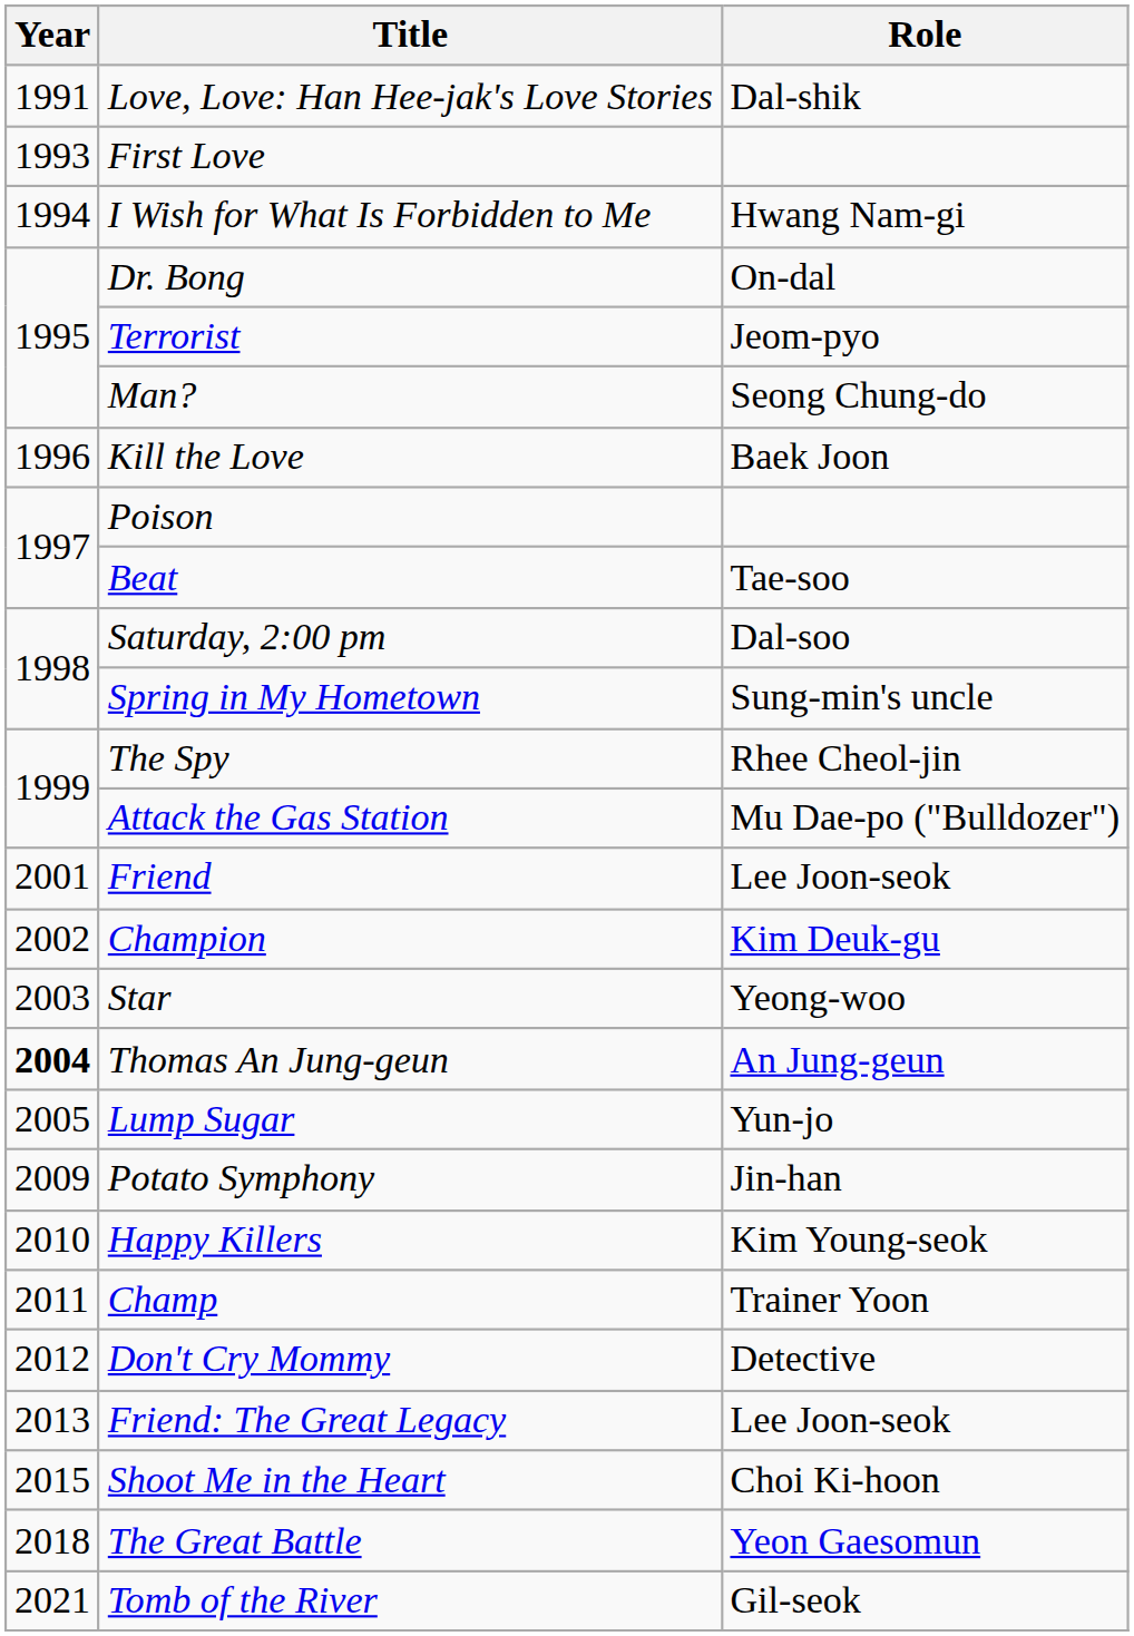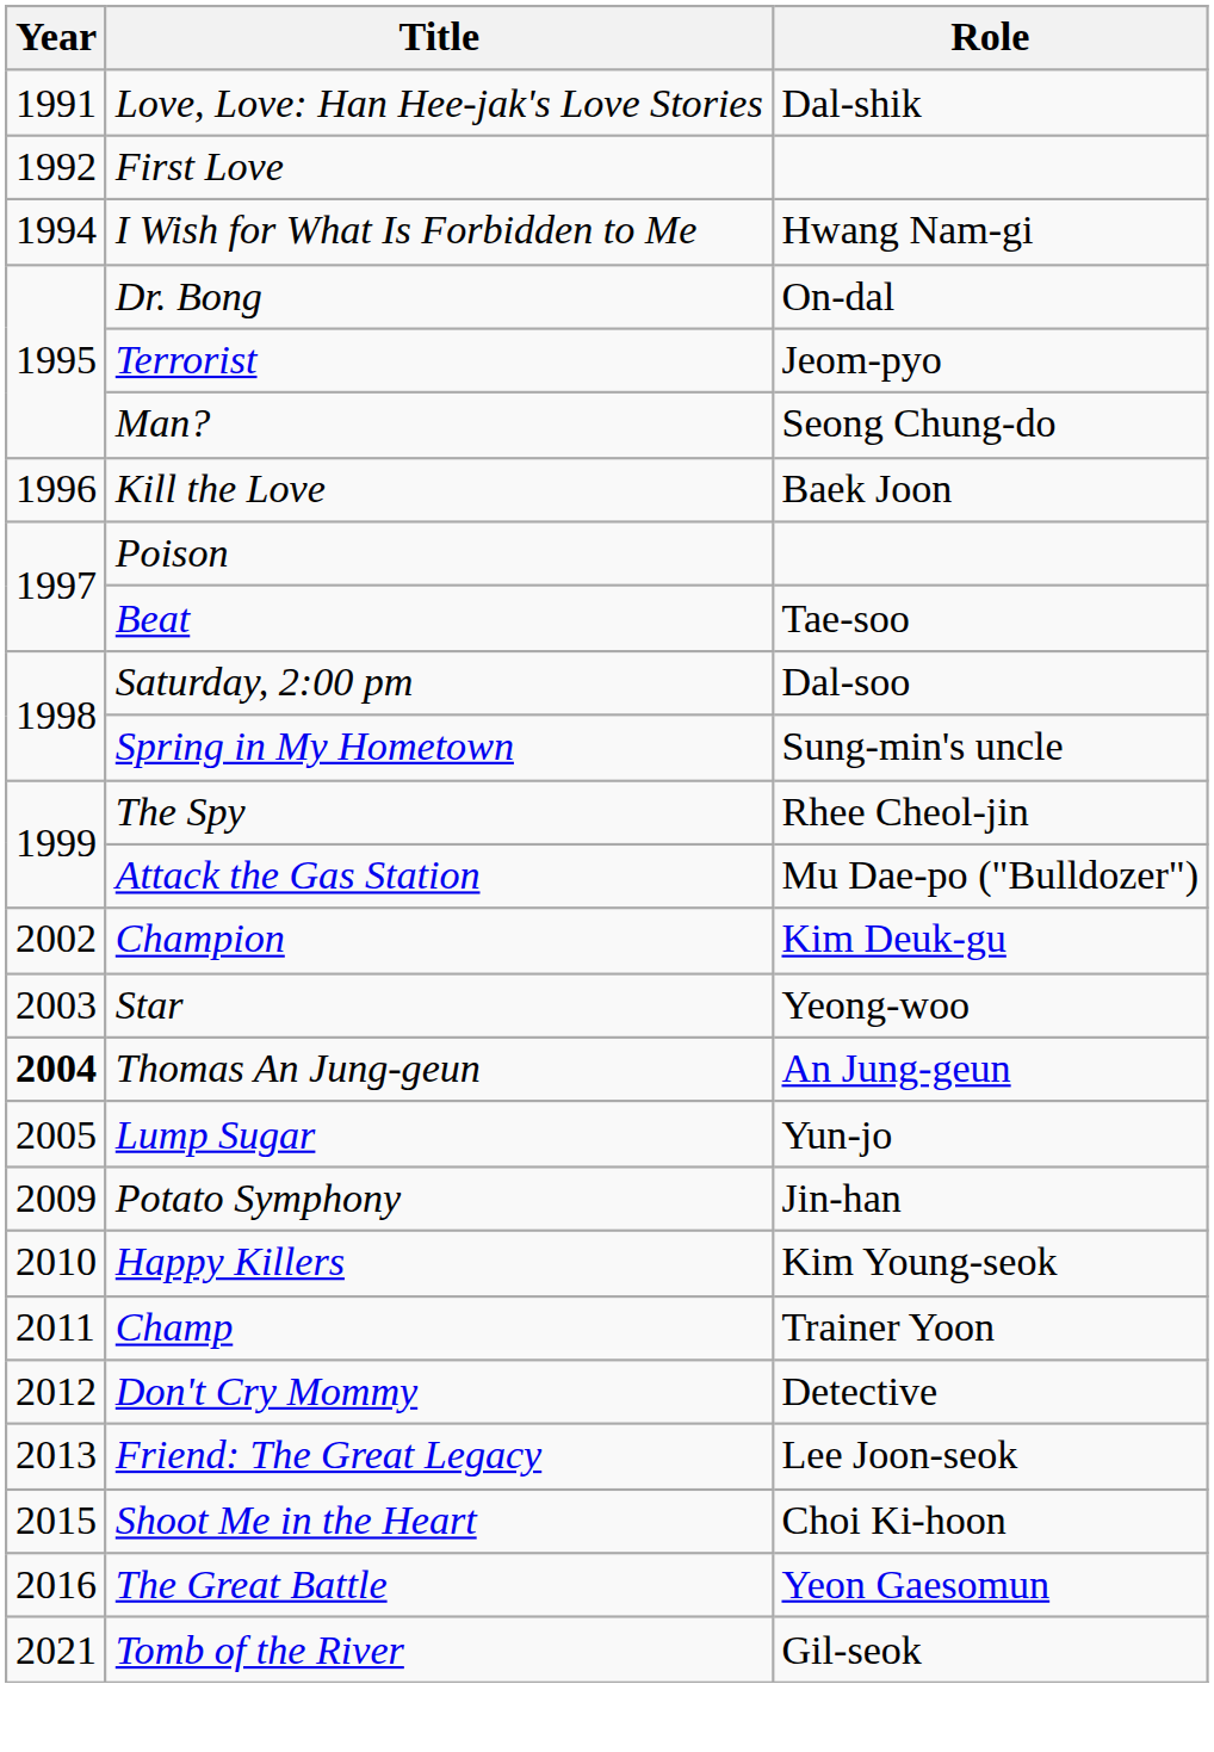First Love | Year: 1993 -> 1992
- row: 2001 | Friend | Lee Joon-seok
The Great Battle | Year: 2018 -> 2016
